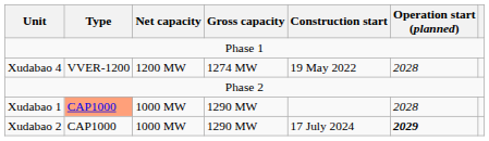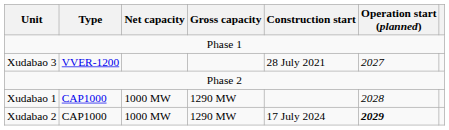+ row: Xudabao 3 | VVER-1200 | 28 July 2021 | 2027
- row: Xudabao 4 | VVER-1200 | 1200 MW | 1274 MW | 19 May 2022 | 2028
Xudabao 1 | Type: lightsalmon background -> no background
